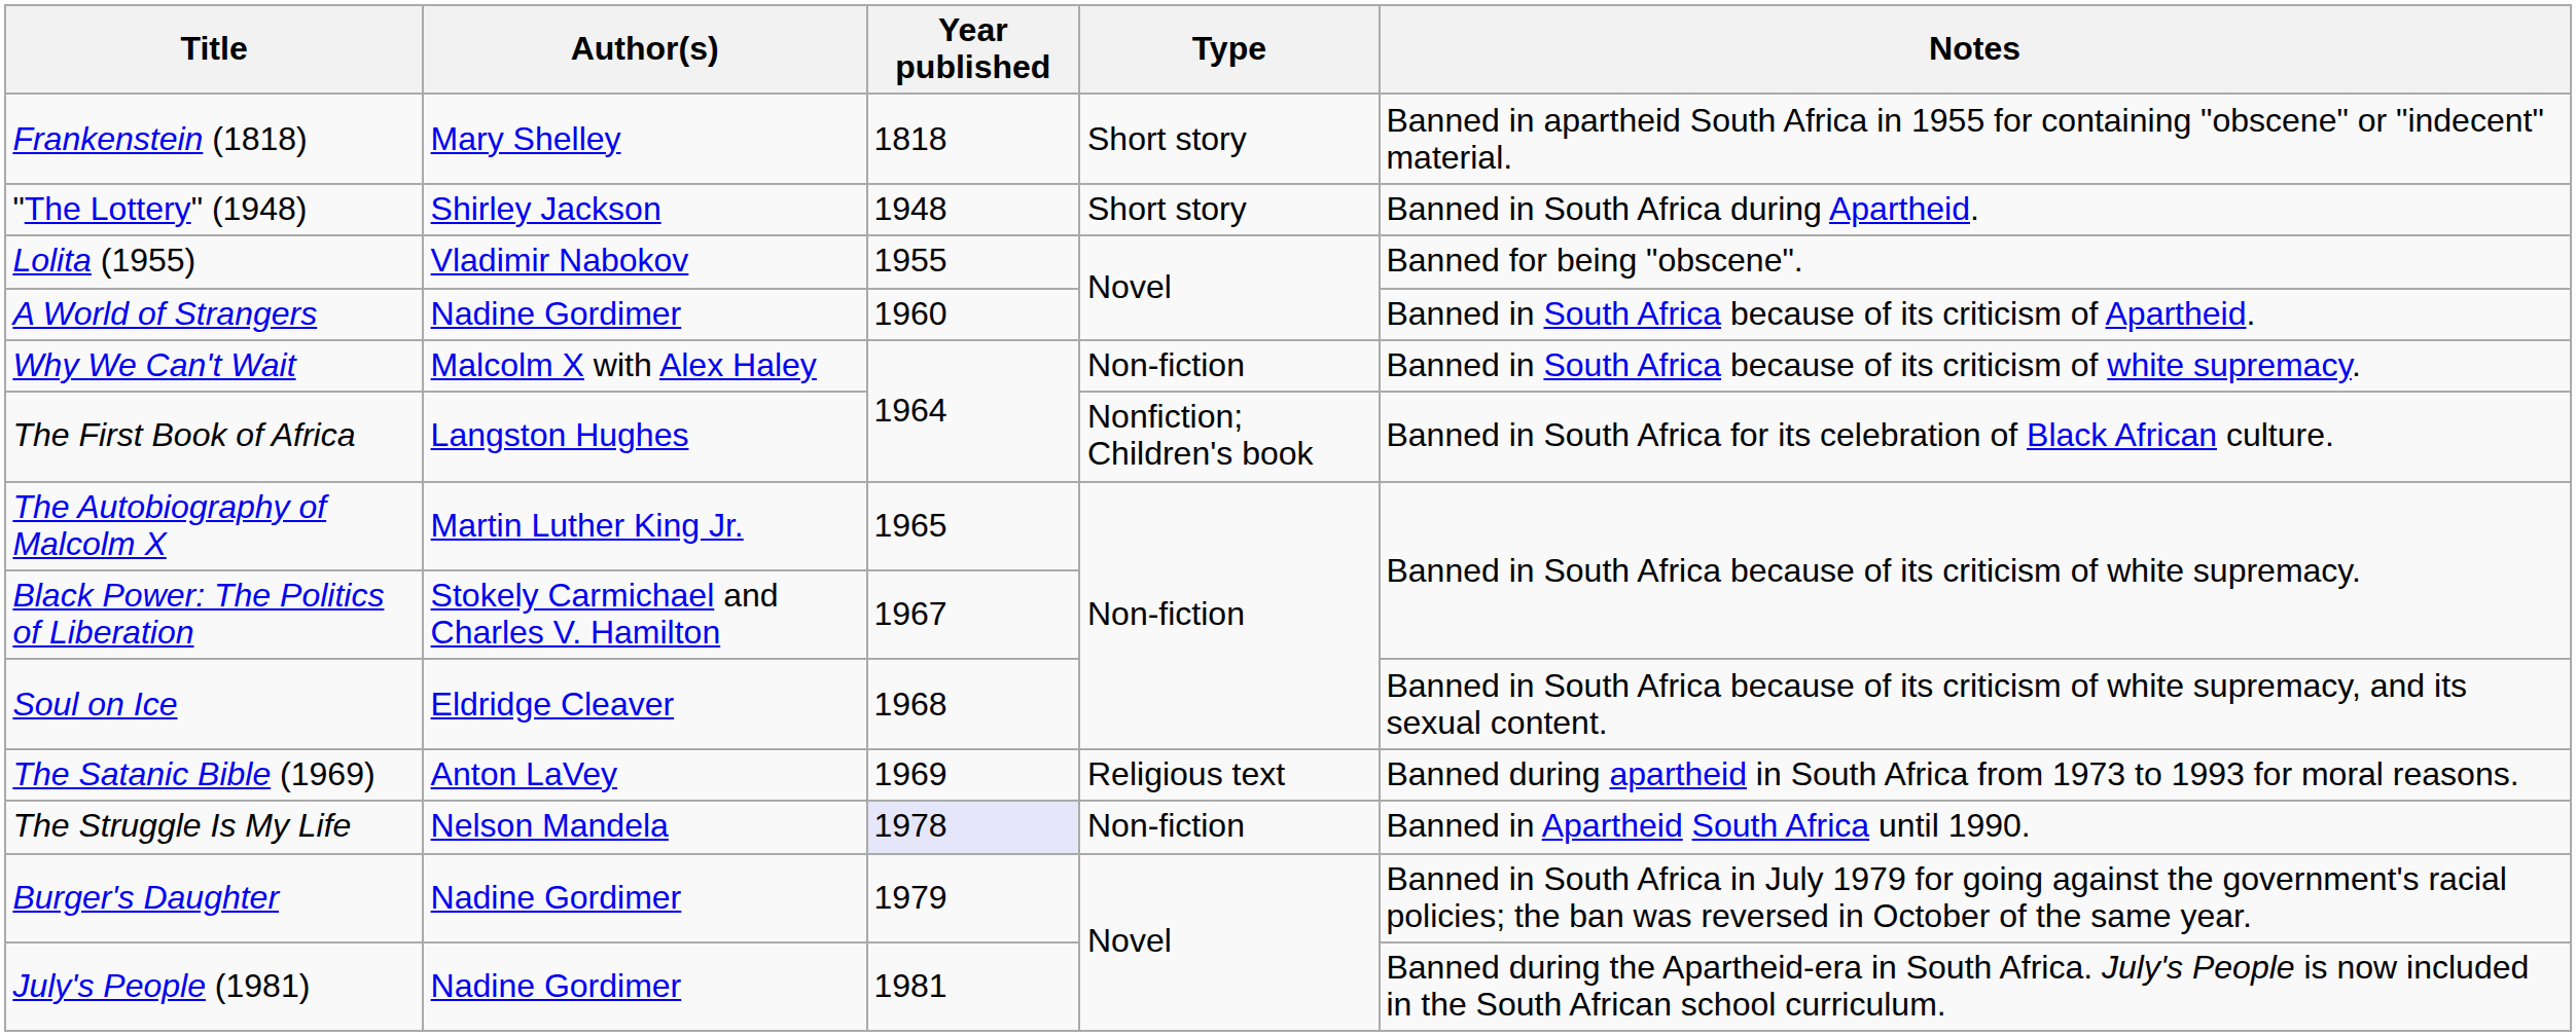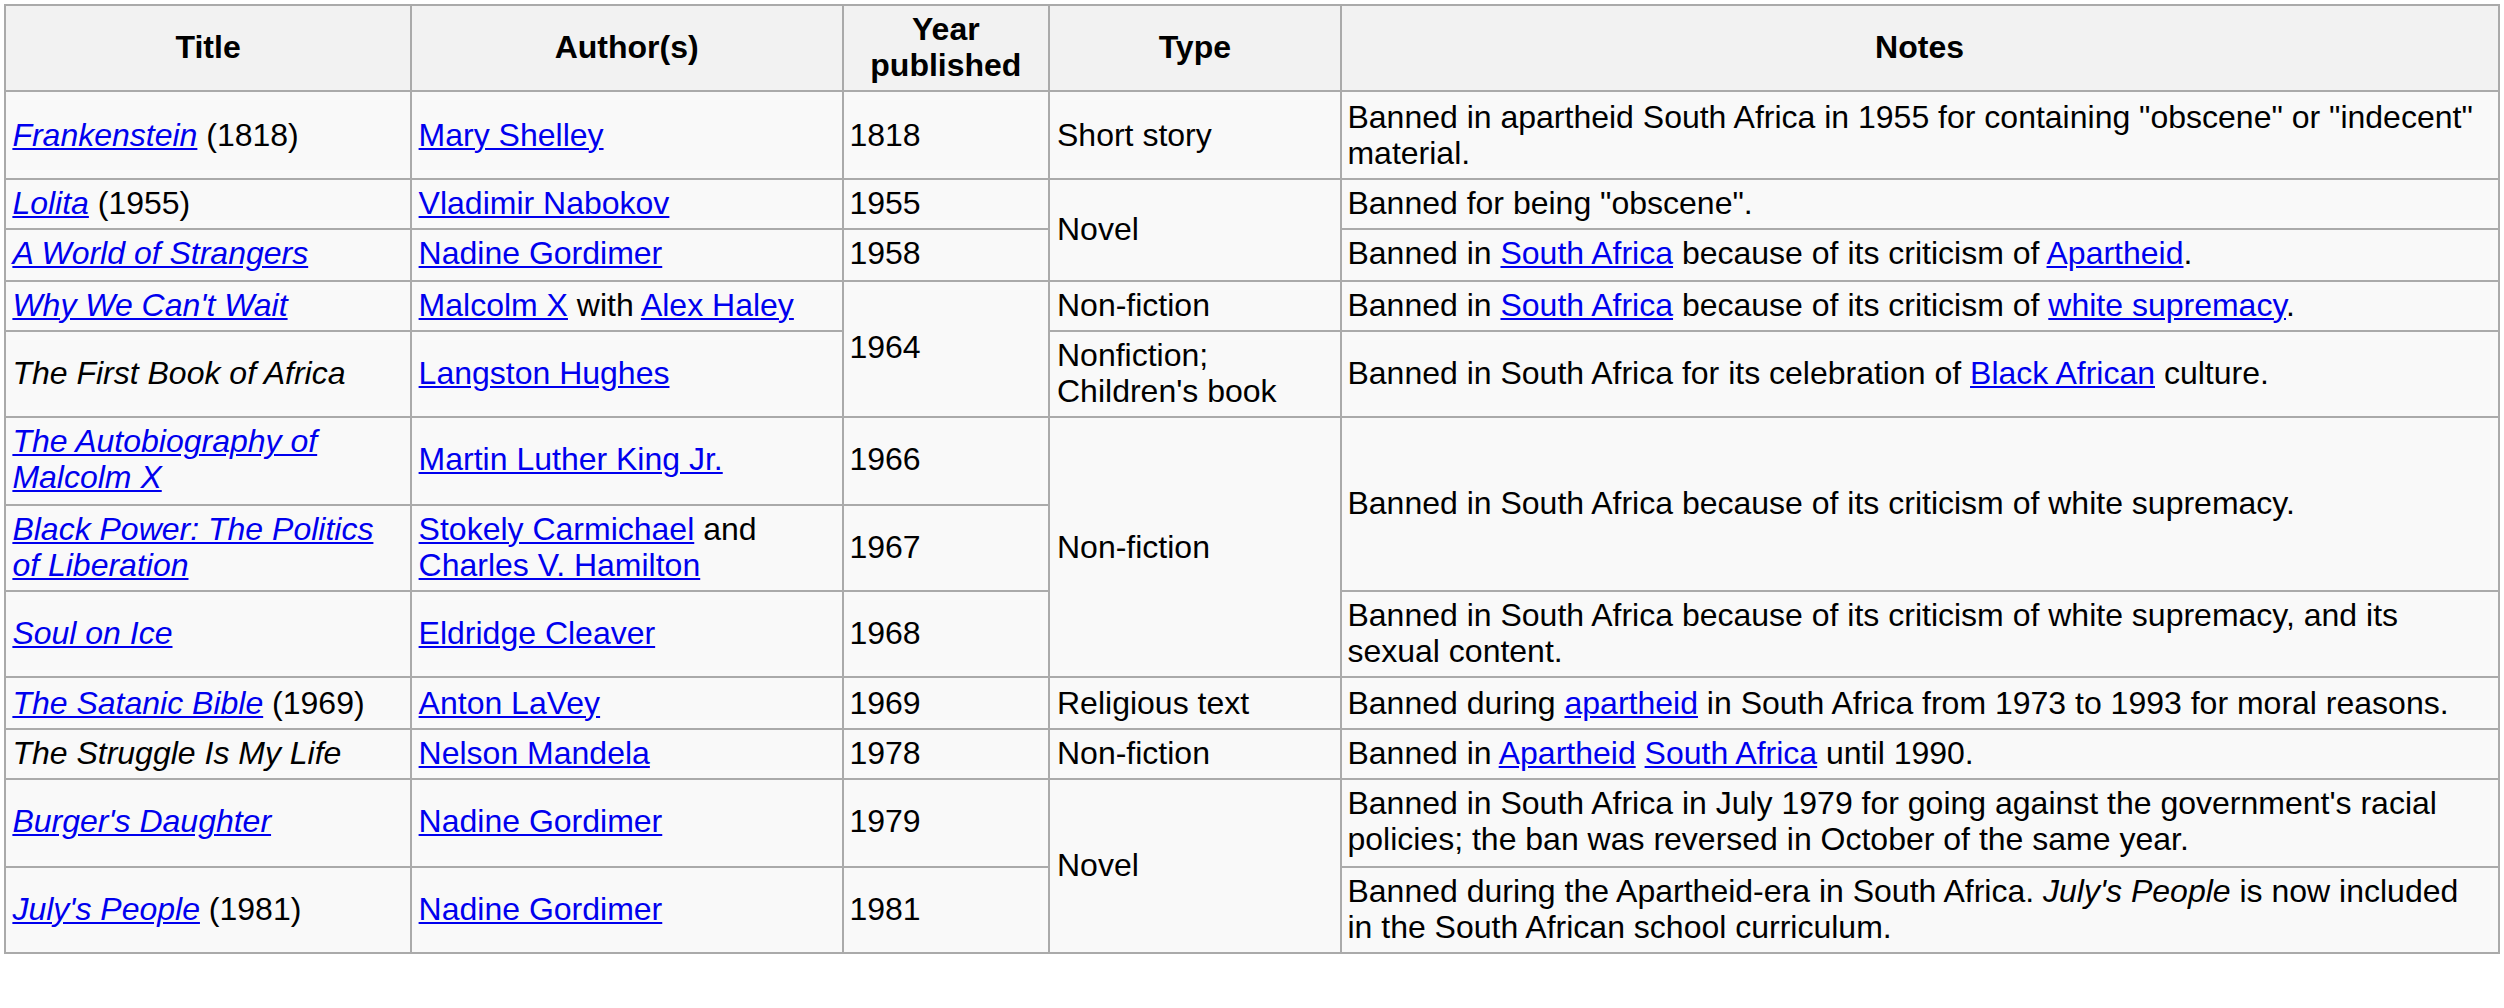- row: "The Lottery" (1948) | Shirley Jackson | 1948 | Short story | Banned in South Africa during Apartheid.
A World of Strangers | Year published: 1960 -> 1958
The Autobiography of Malcolm X | Year published: 1965 -> 1966
The Struggle Is My Life | Year published: lavender background -> no background
